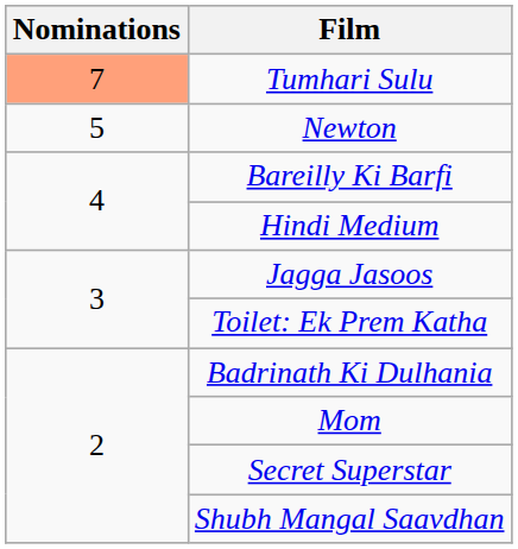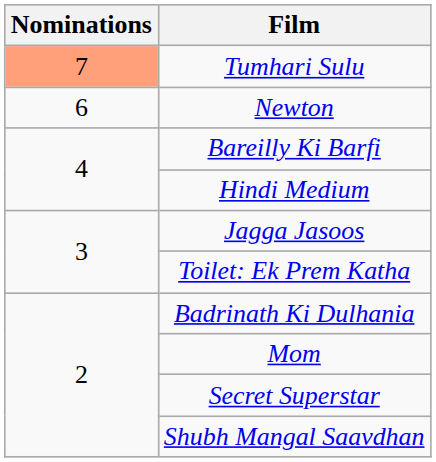Newton | Nominations: 5 -> 6
